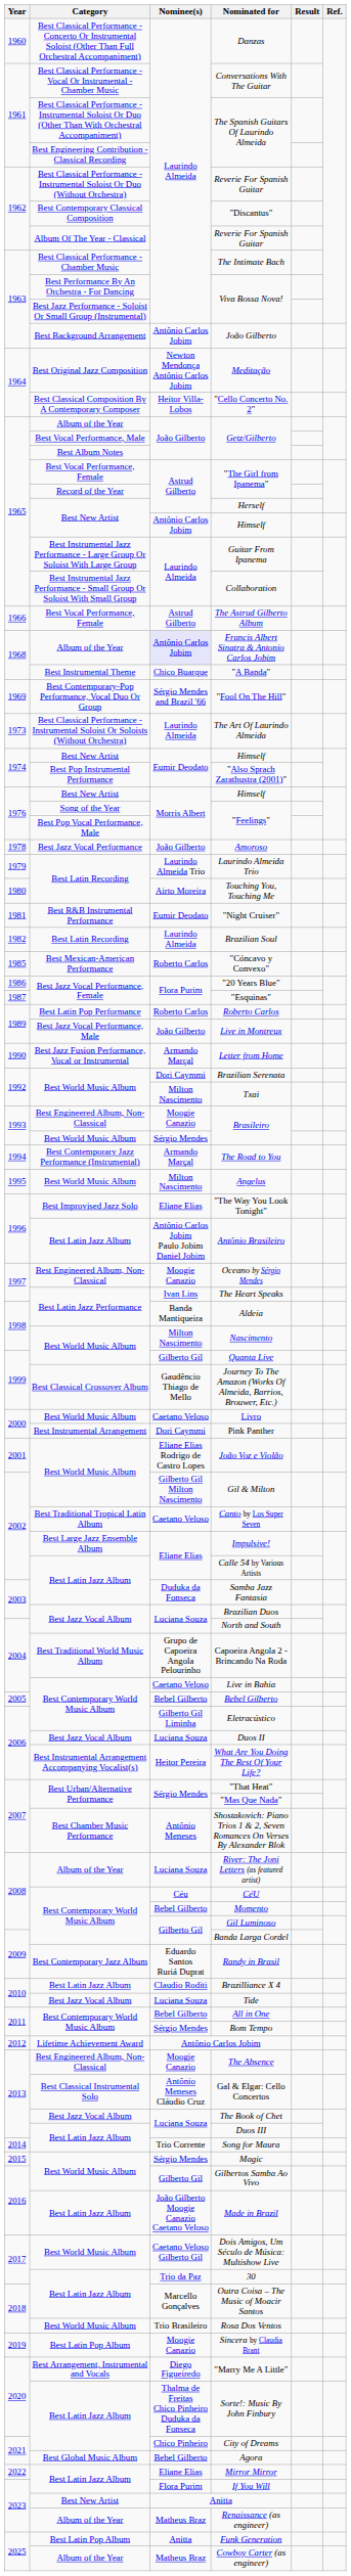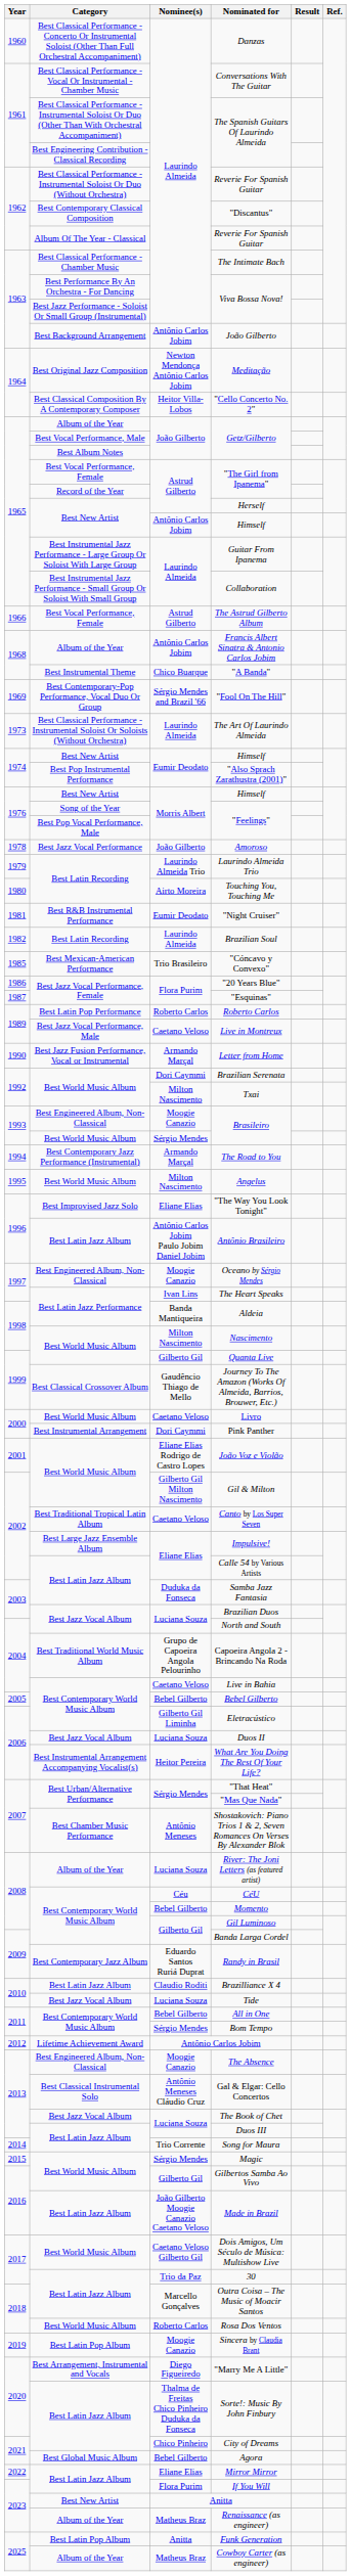Francis Albert Sinatra & Antonio Carlos Jobim | Nominee(s): lavender background -> no background
"Cóncavo y Convexo" | Nominee(s): Roberto Carlos -> Trio Brasileiro
Live in Montreux | Nominee(s): João Gilberto -> Caetano Veloso
Rosa Dos Ventos | Nominee(s): Trio Brasileiro -> Roberto Carlos
